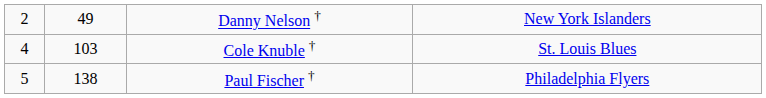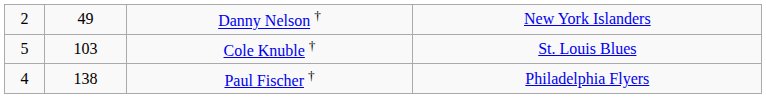Cole Knuble † | column 1: 4 -> 5
Paul Fischer † | column 1: 5 -> 4
